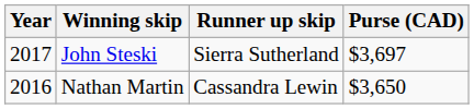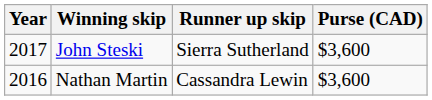John Steski | Purse (CAD): $3,697 -> $3,600
Nathan Martin | Purse (CAD): $3,650 -> $3,600
